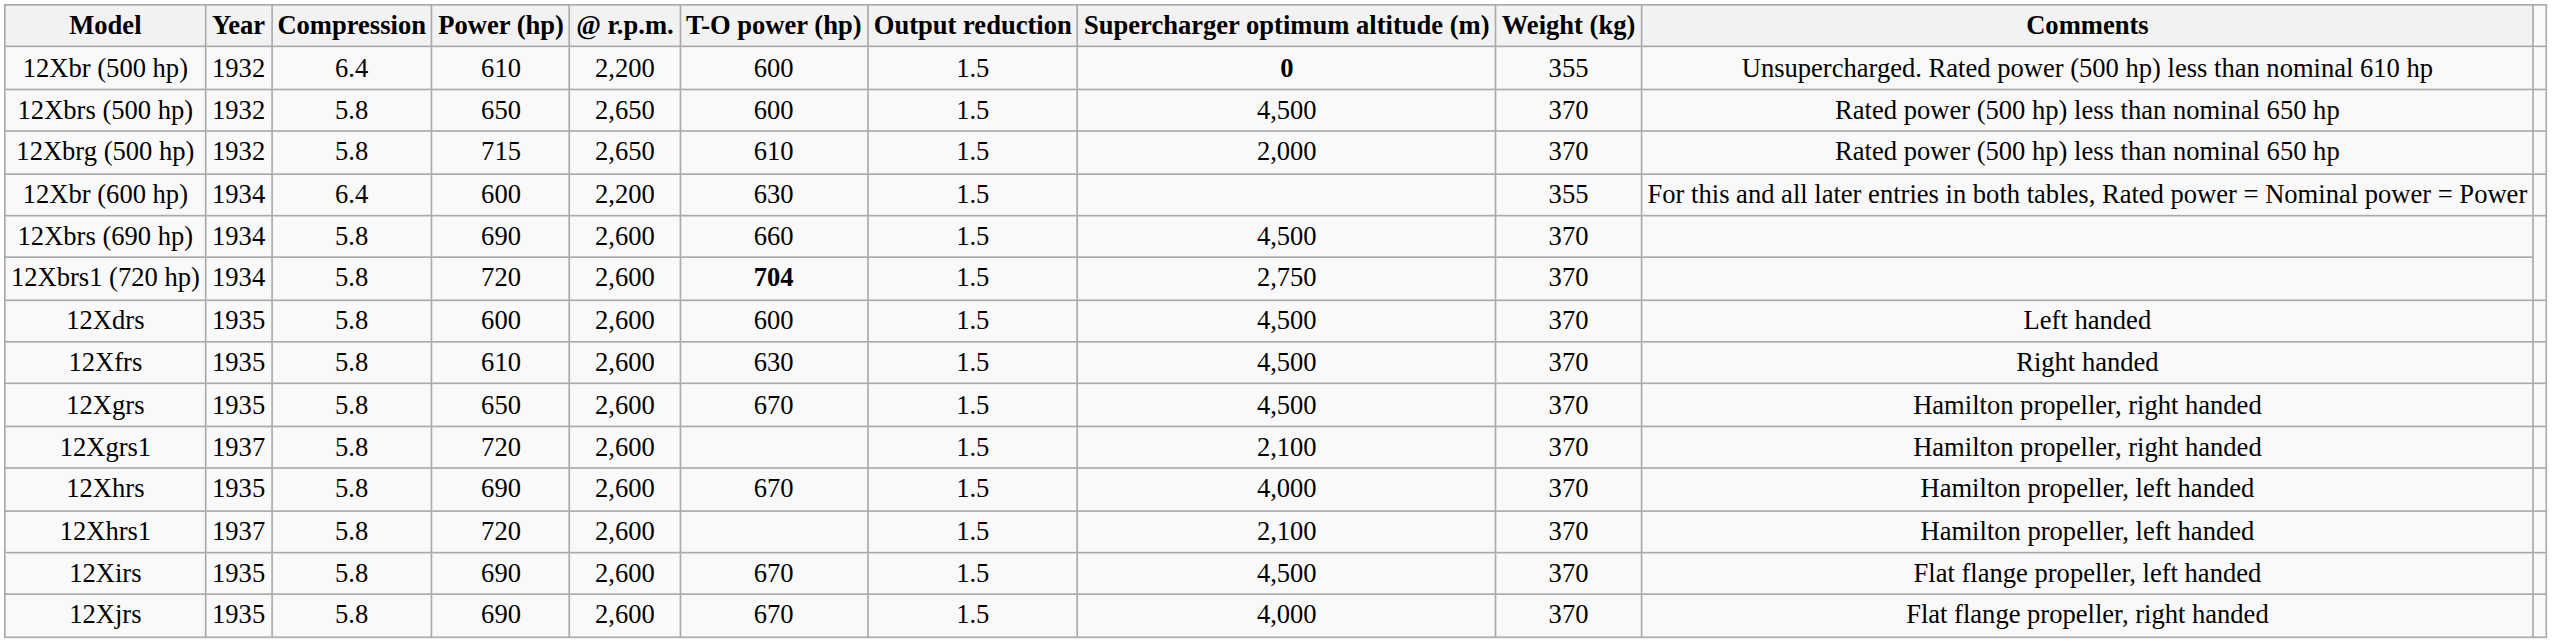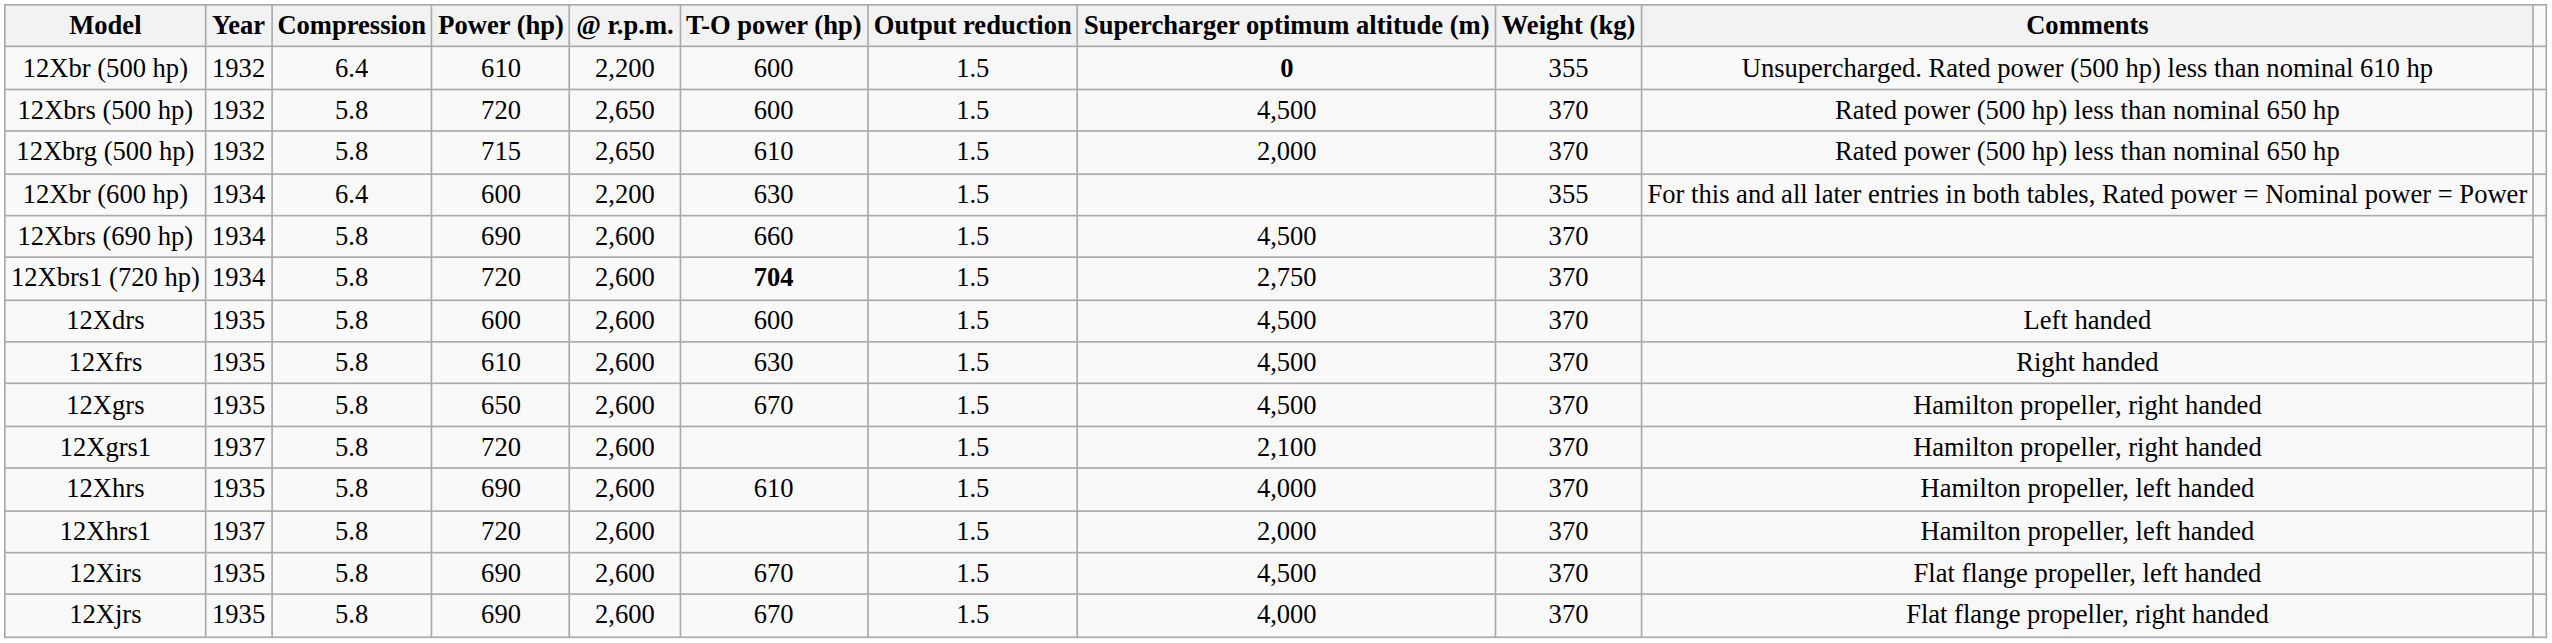12Xbrs (500 hp) | Power (hp): 650 -> 720
12Xhrs | T-O power (hp): 670 -> 610
12Xhrs1 | Supercharger optimum altitude (m): 2,100 -> 2,000
